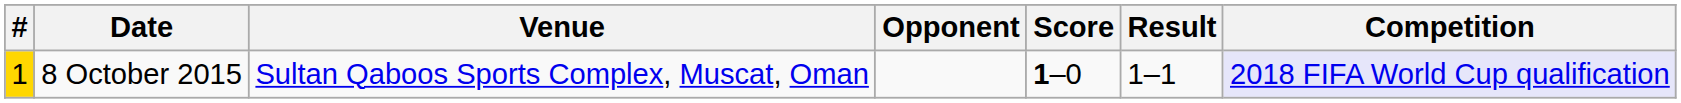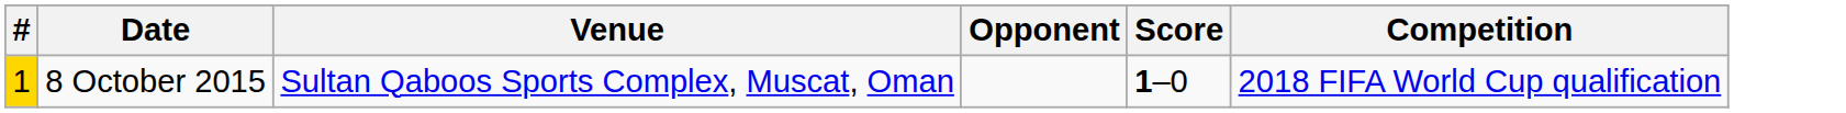- column: Result | 1–1
8 October 2015 | Competition: lavender background -> no background
